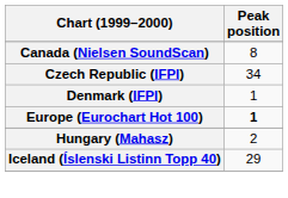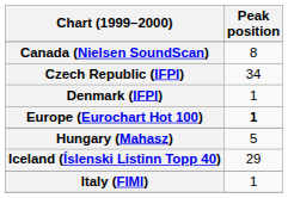Hungary (Mahasz) | Peak position: 2 -> 5
+ row: Italy (FIMI) | 1
